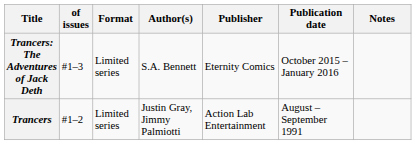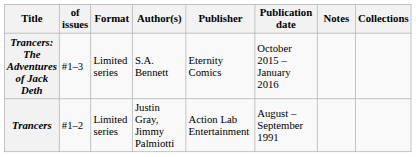+ column: Collections
